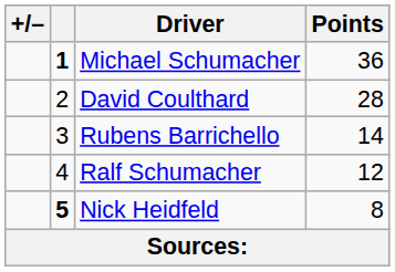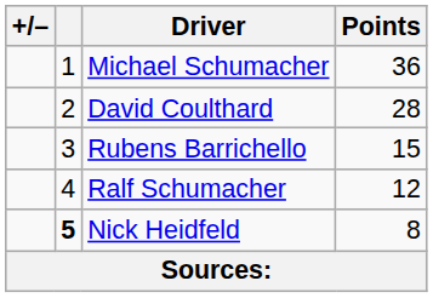Michael Schumacher | column 2: bold -> normal
Rubens Barrichello | Points: 14 -> 15
